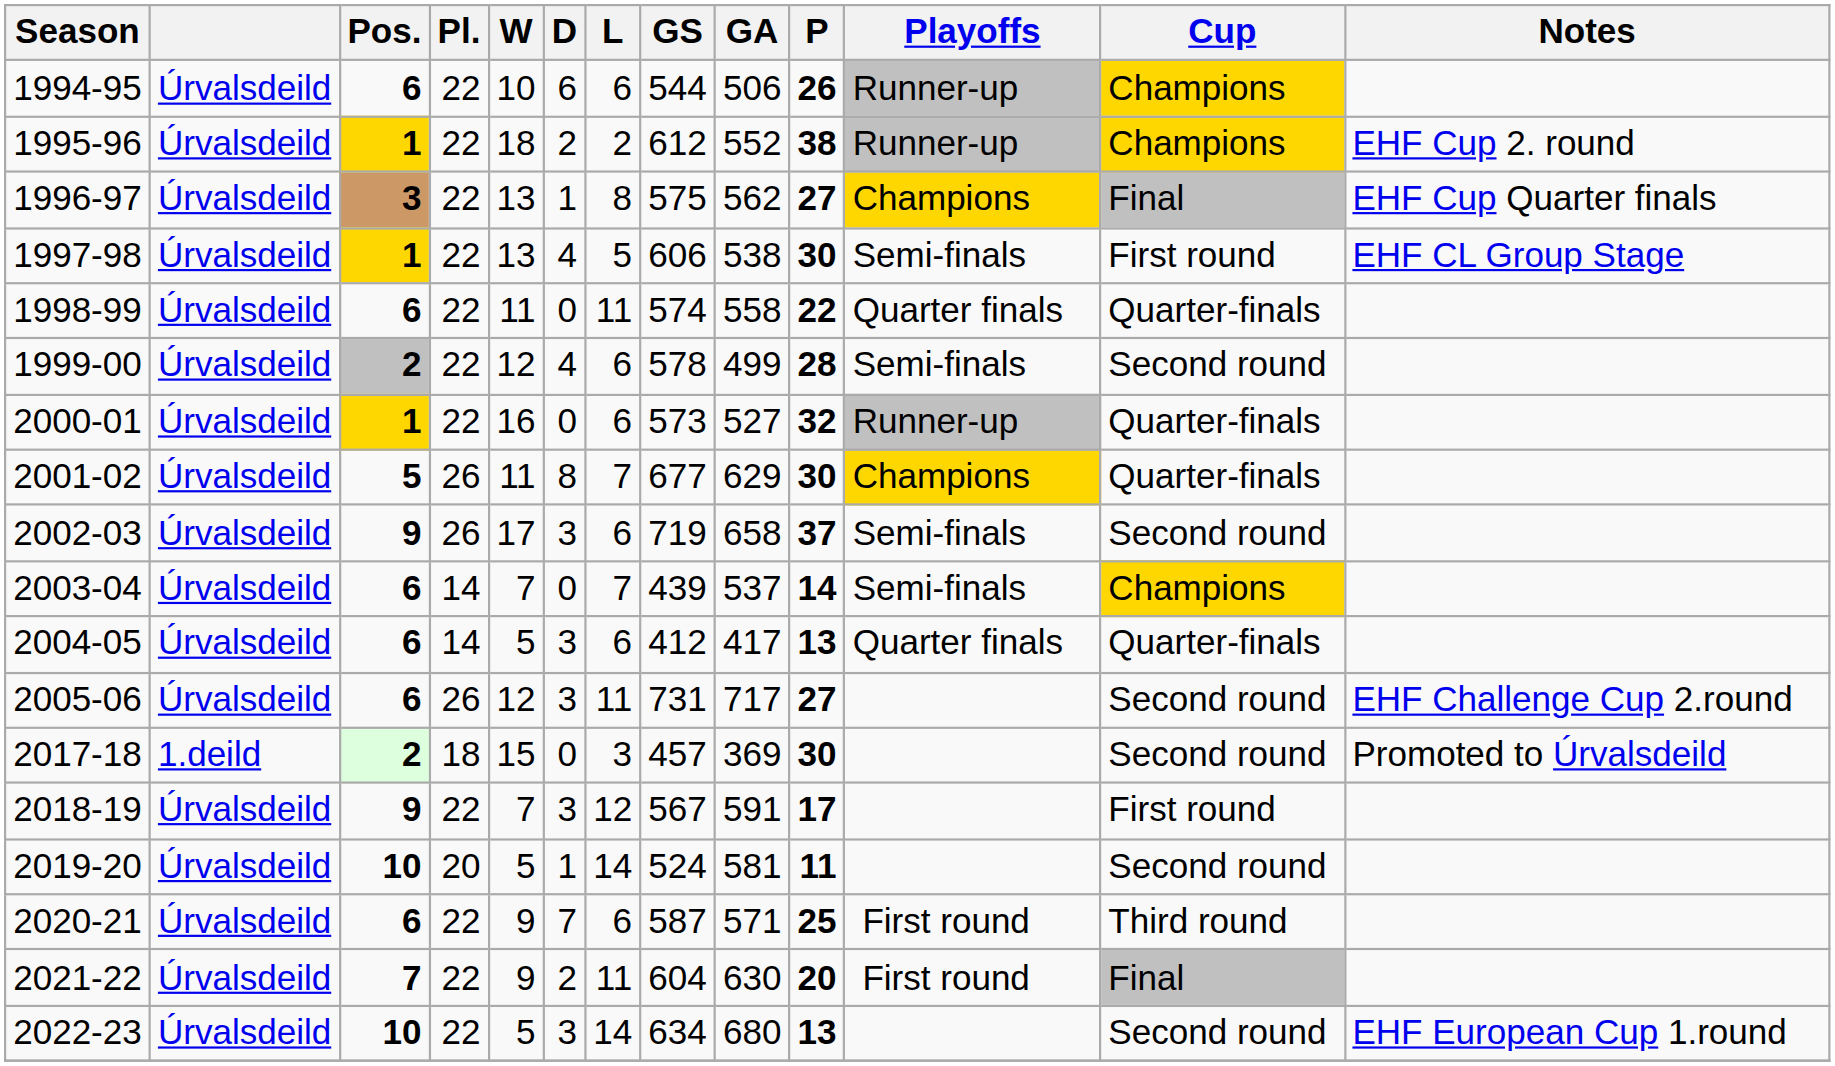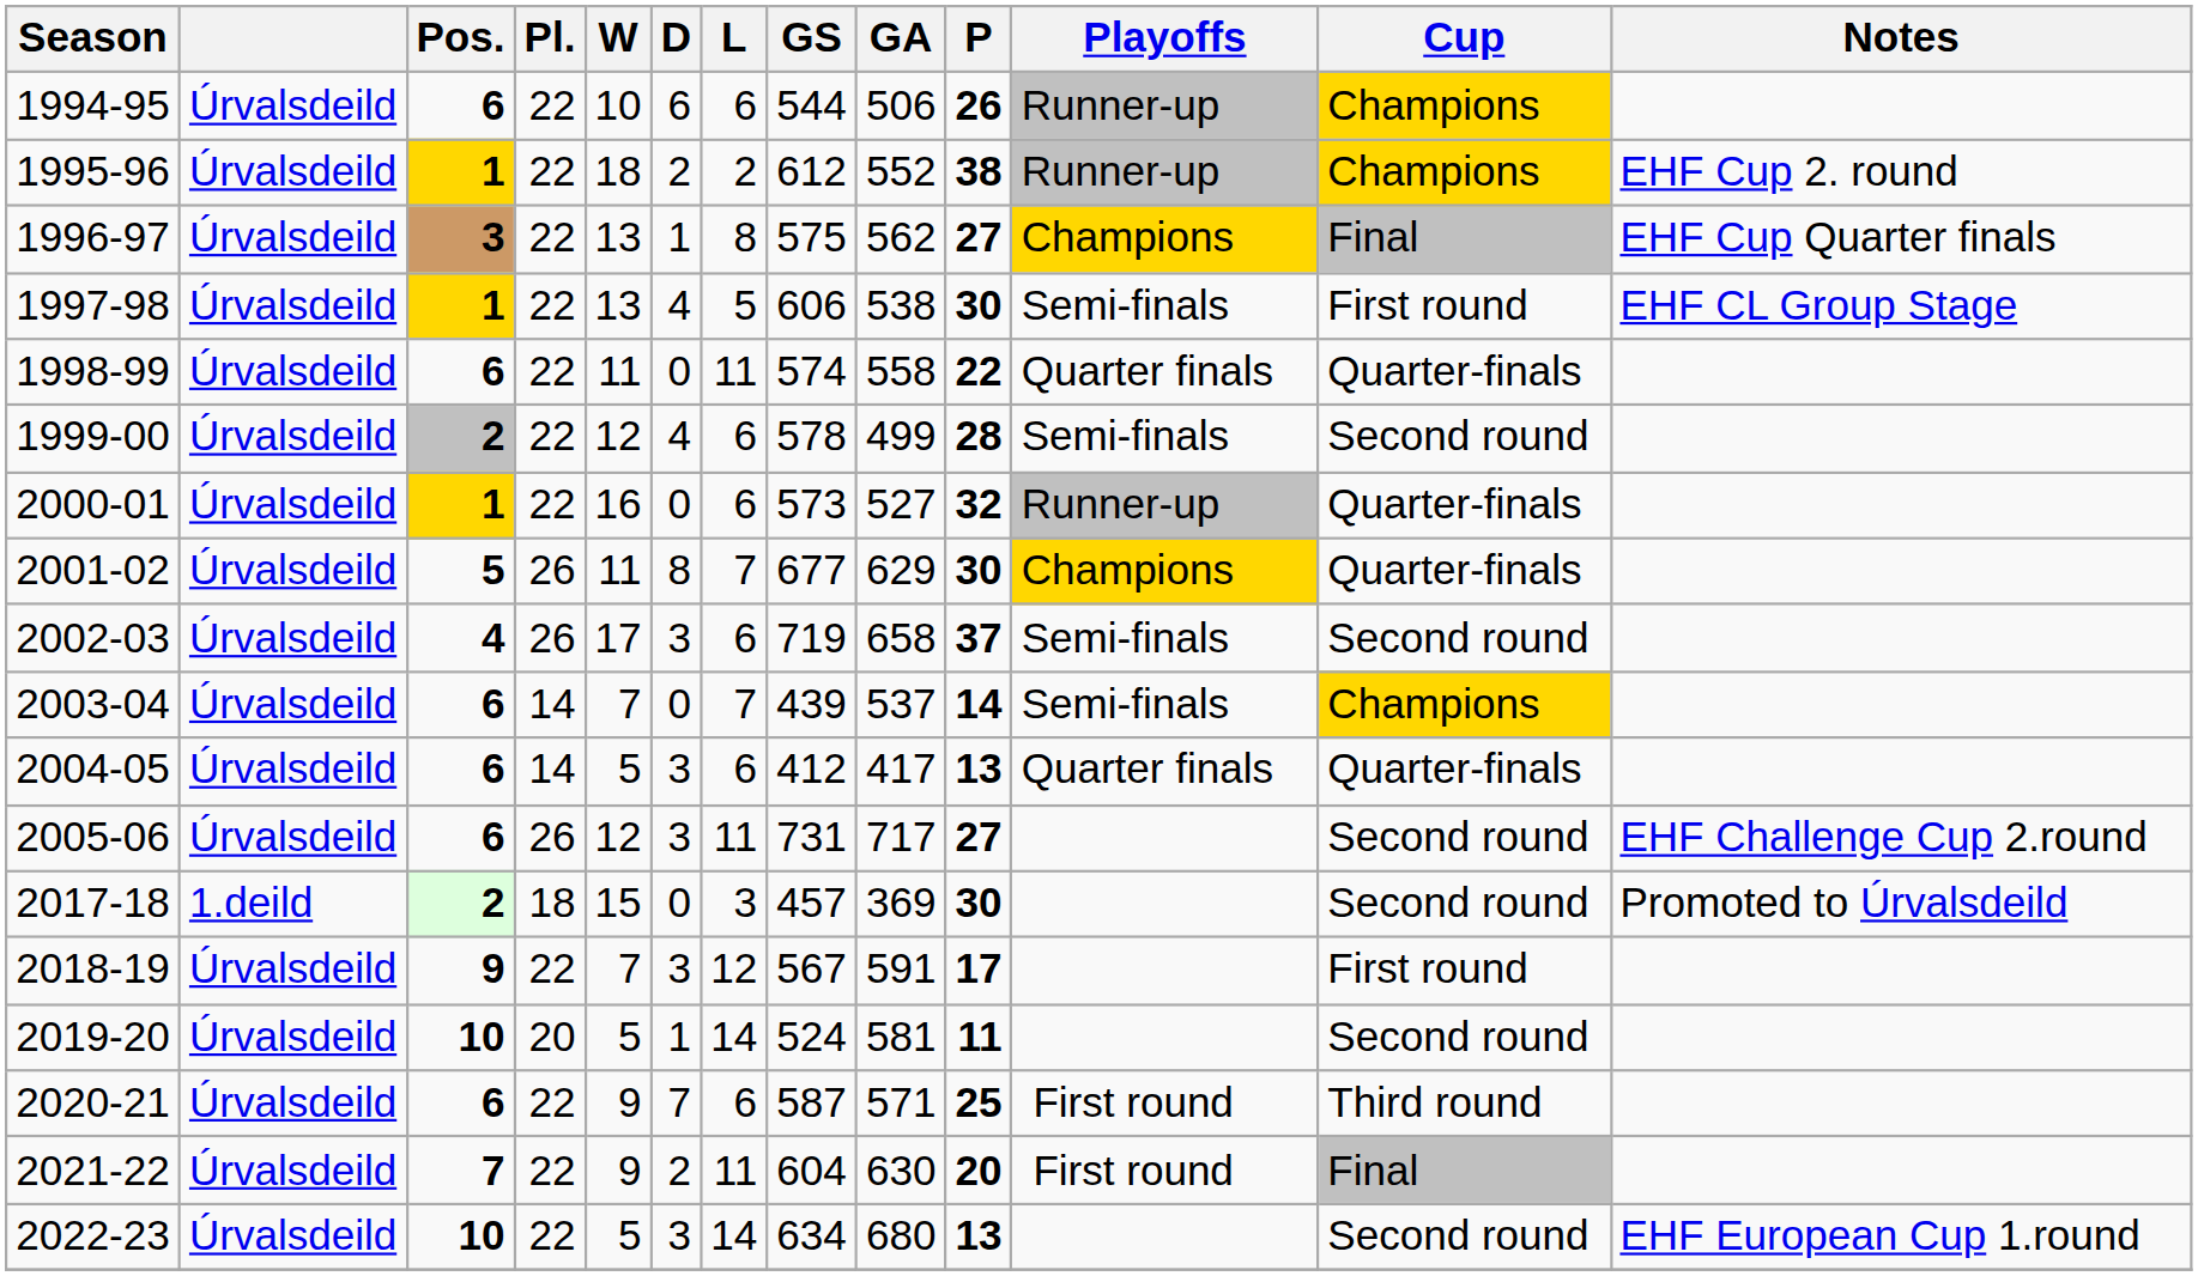2002-03 | Pos.: 9 -> 4
